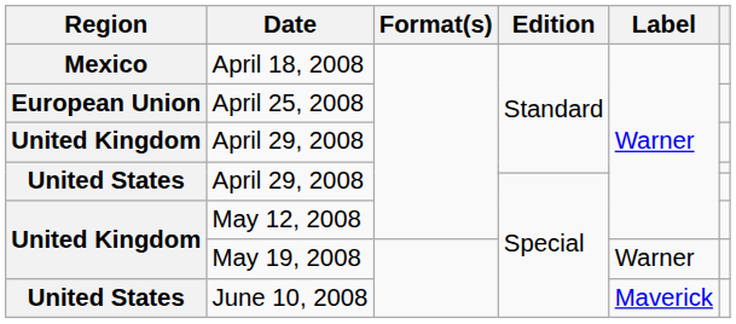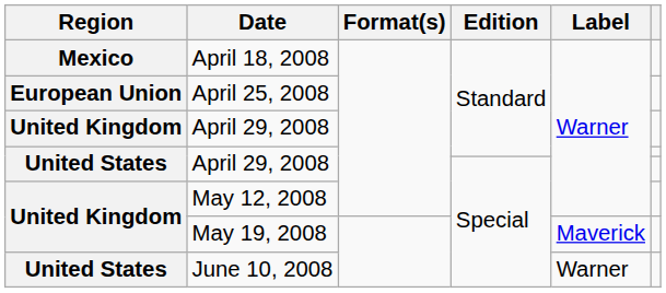May 19, 2008 | Label: Warner -> Maverick
June 10, 2008 | Label: Maverick -> Warner
